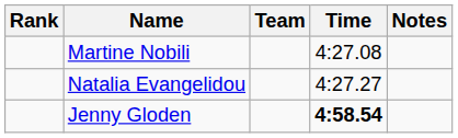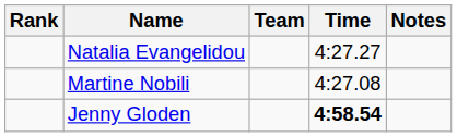rows swapped: Martine Nobili <-> Natalia Evangelidou
